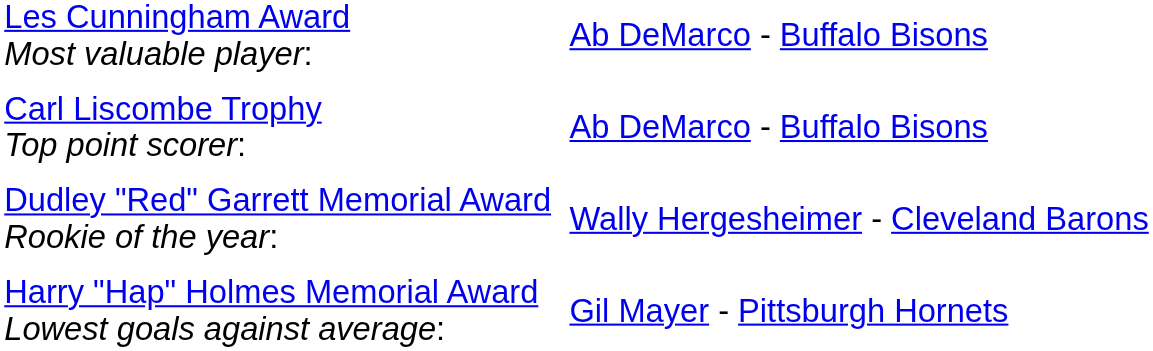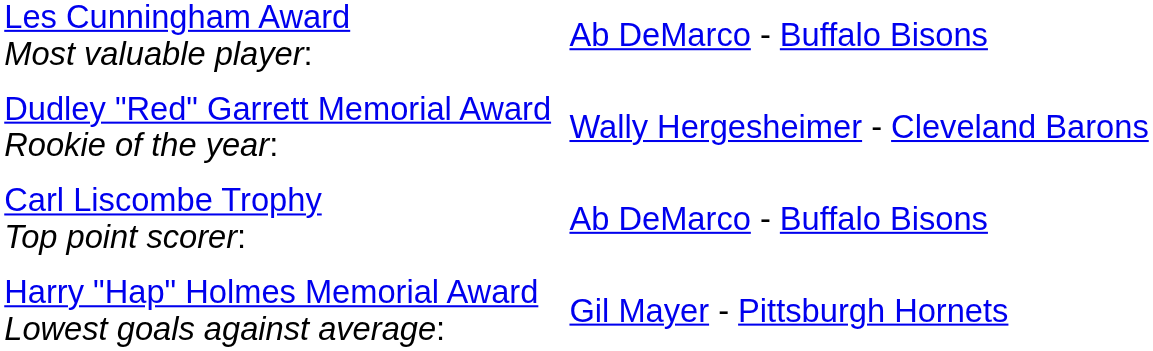rows swapped: Carl Liscombe Trophy Top point scorer: <-> Dudley "Red" Garrett Memorial Award Rookie of the year:
